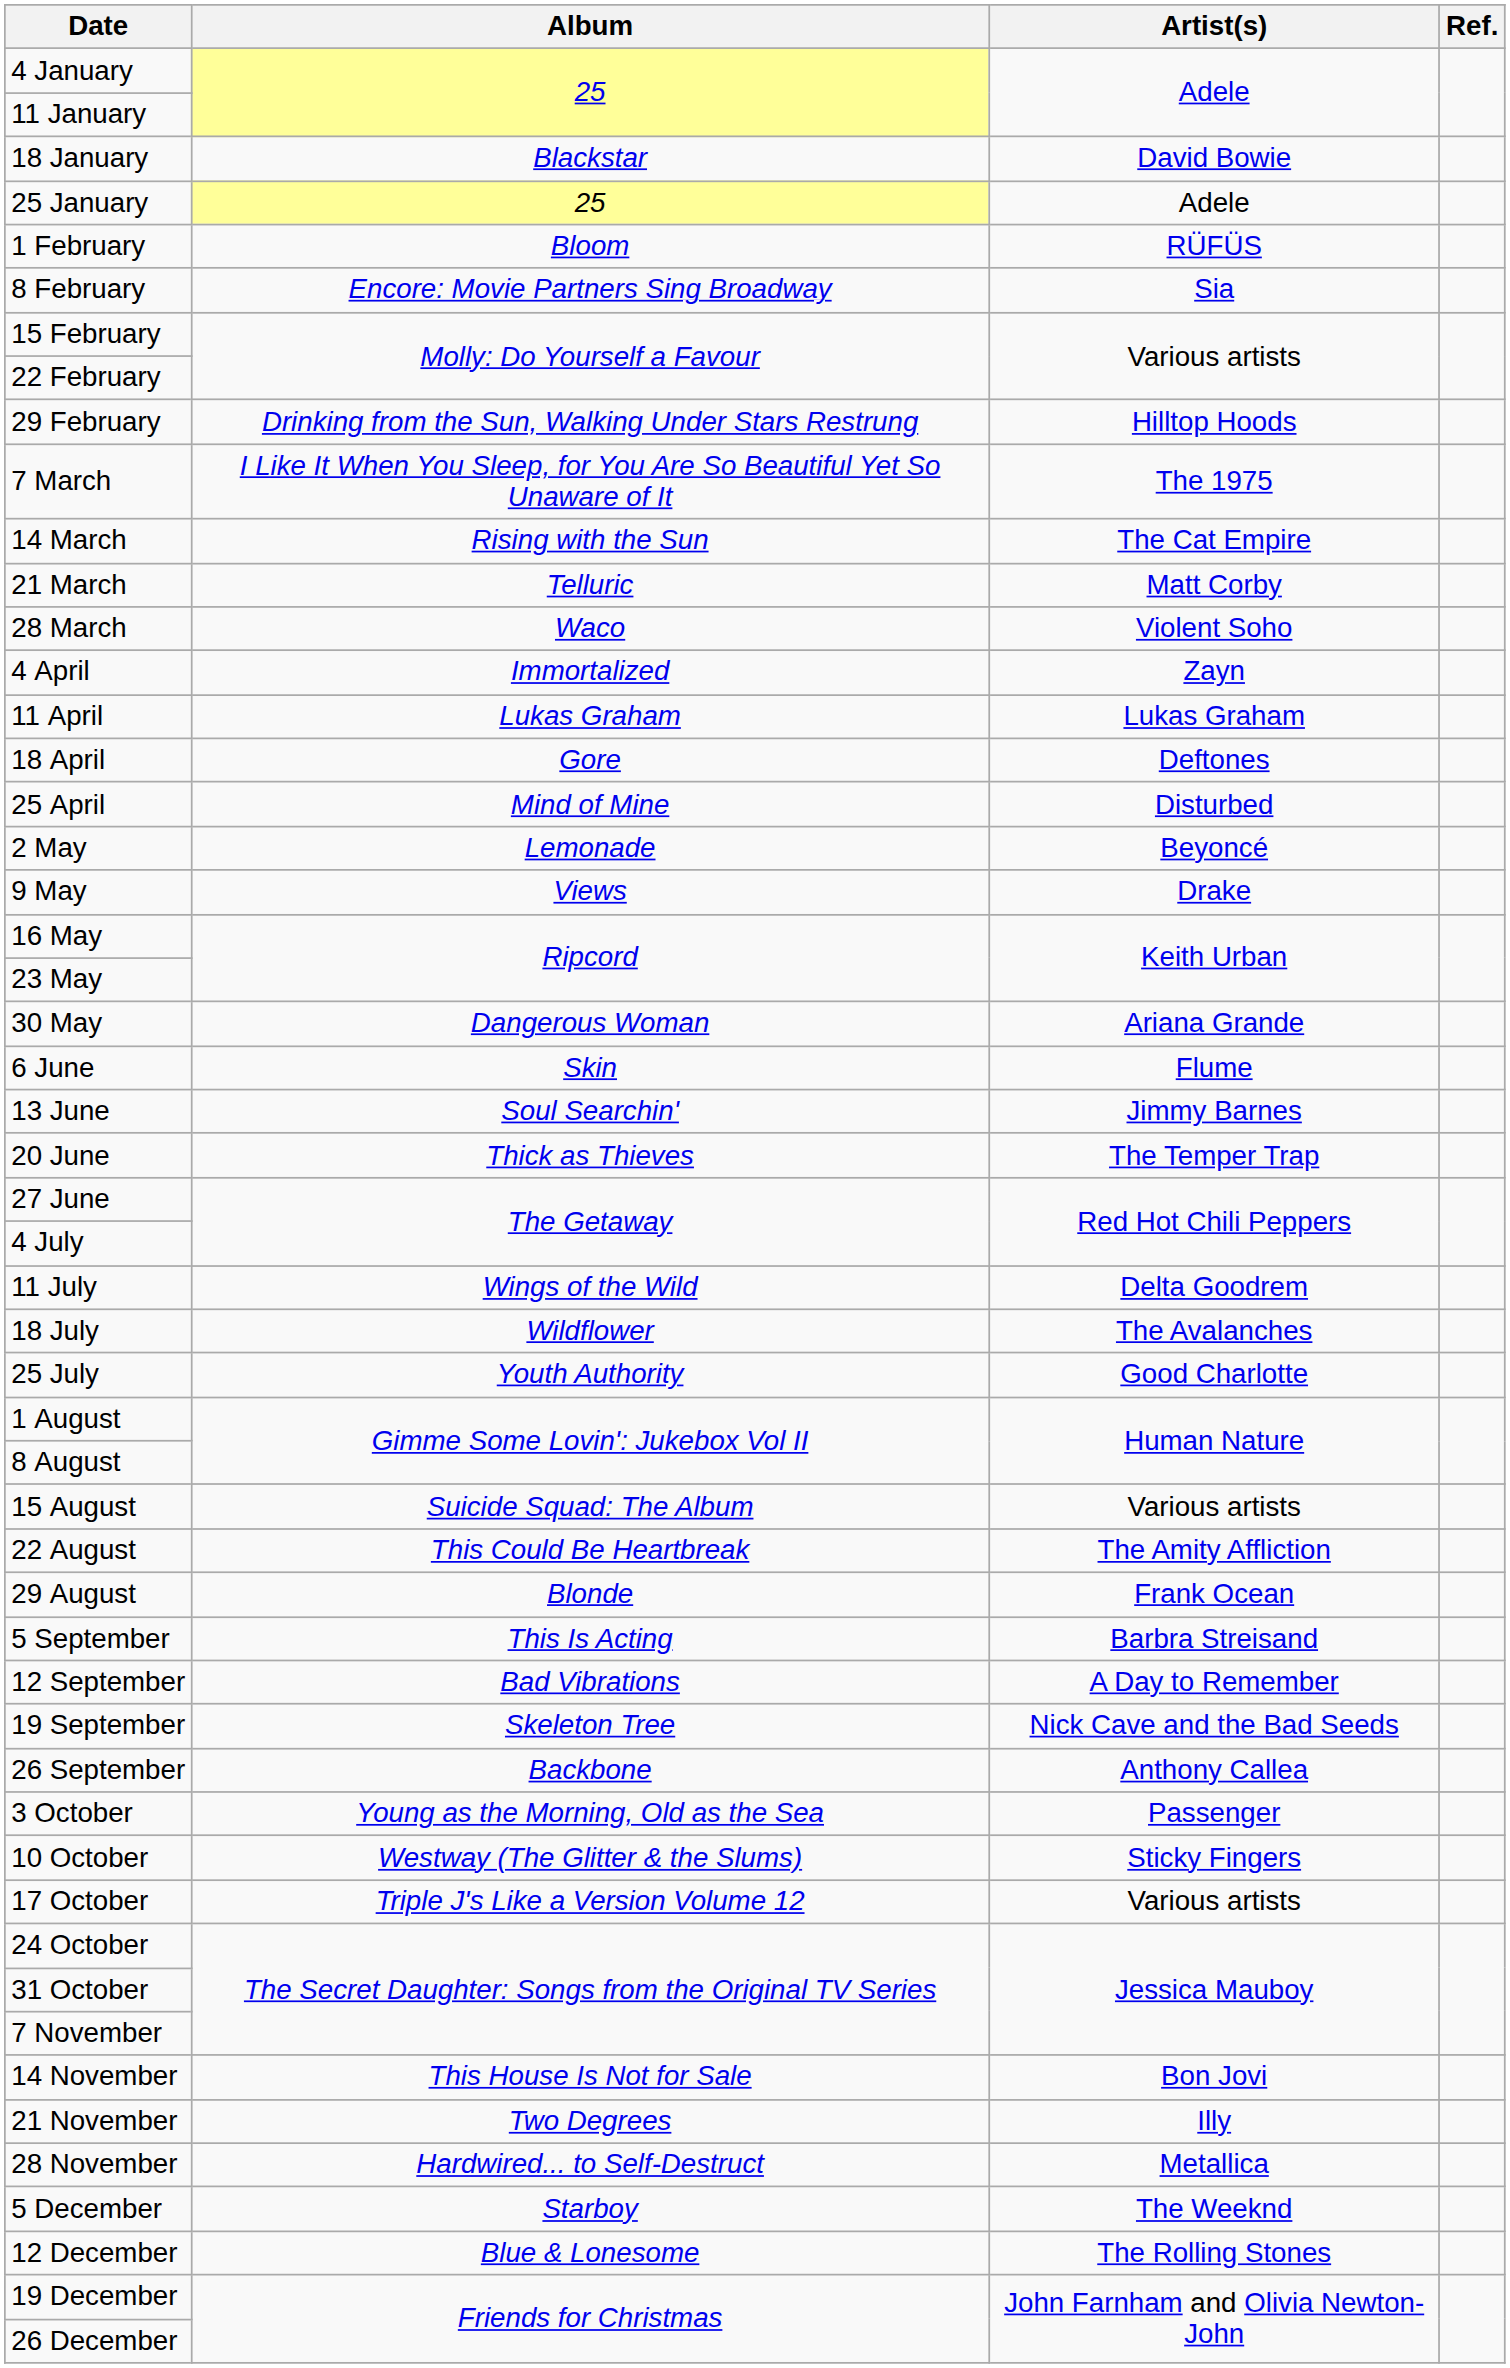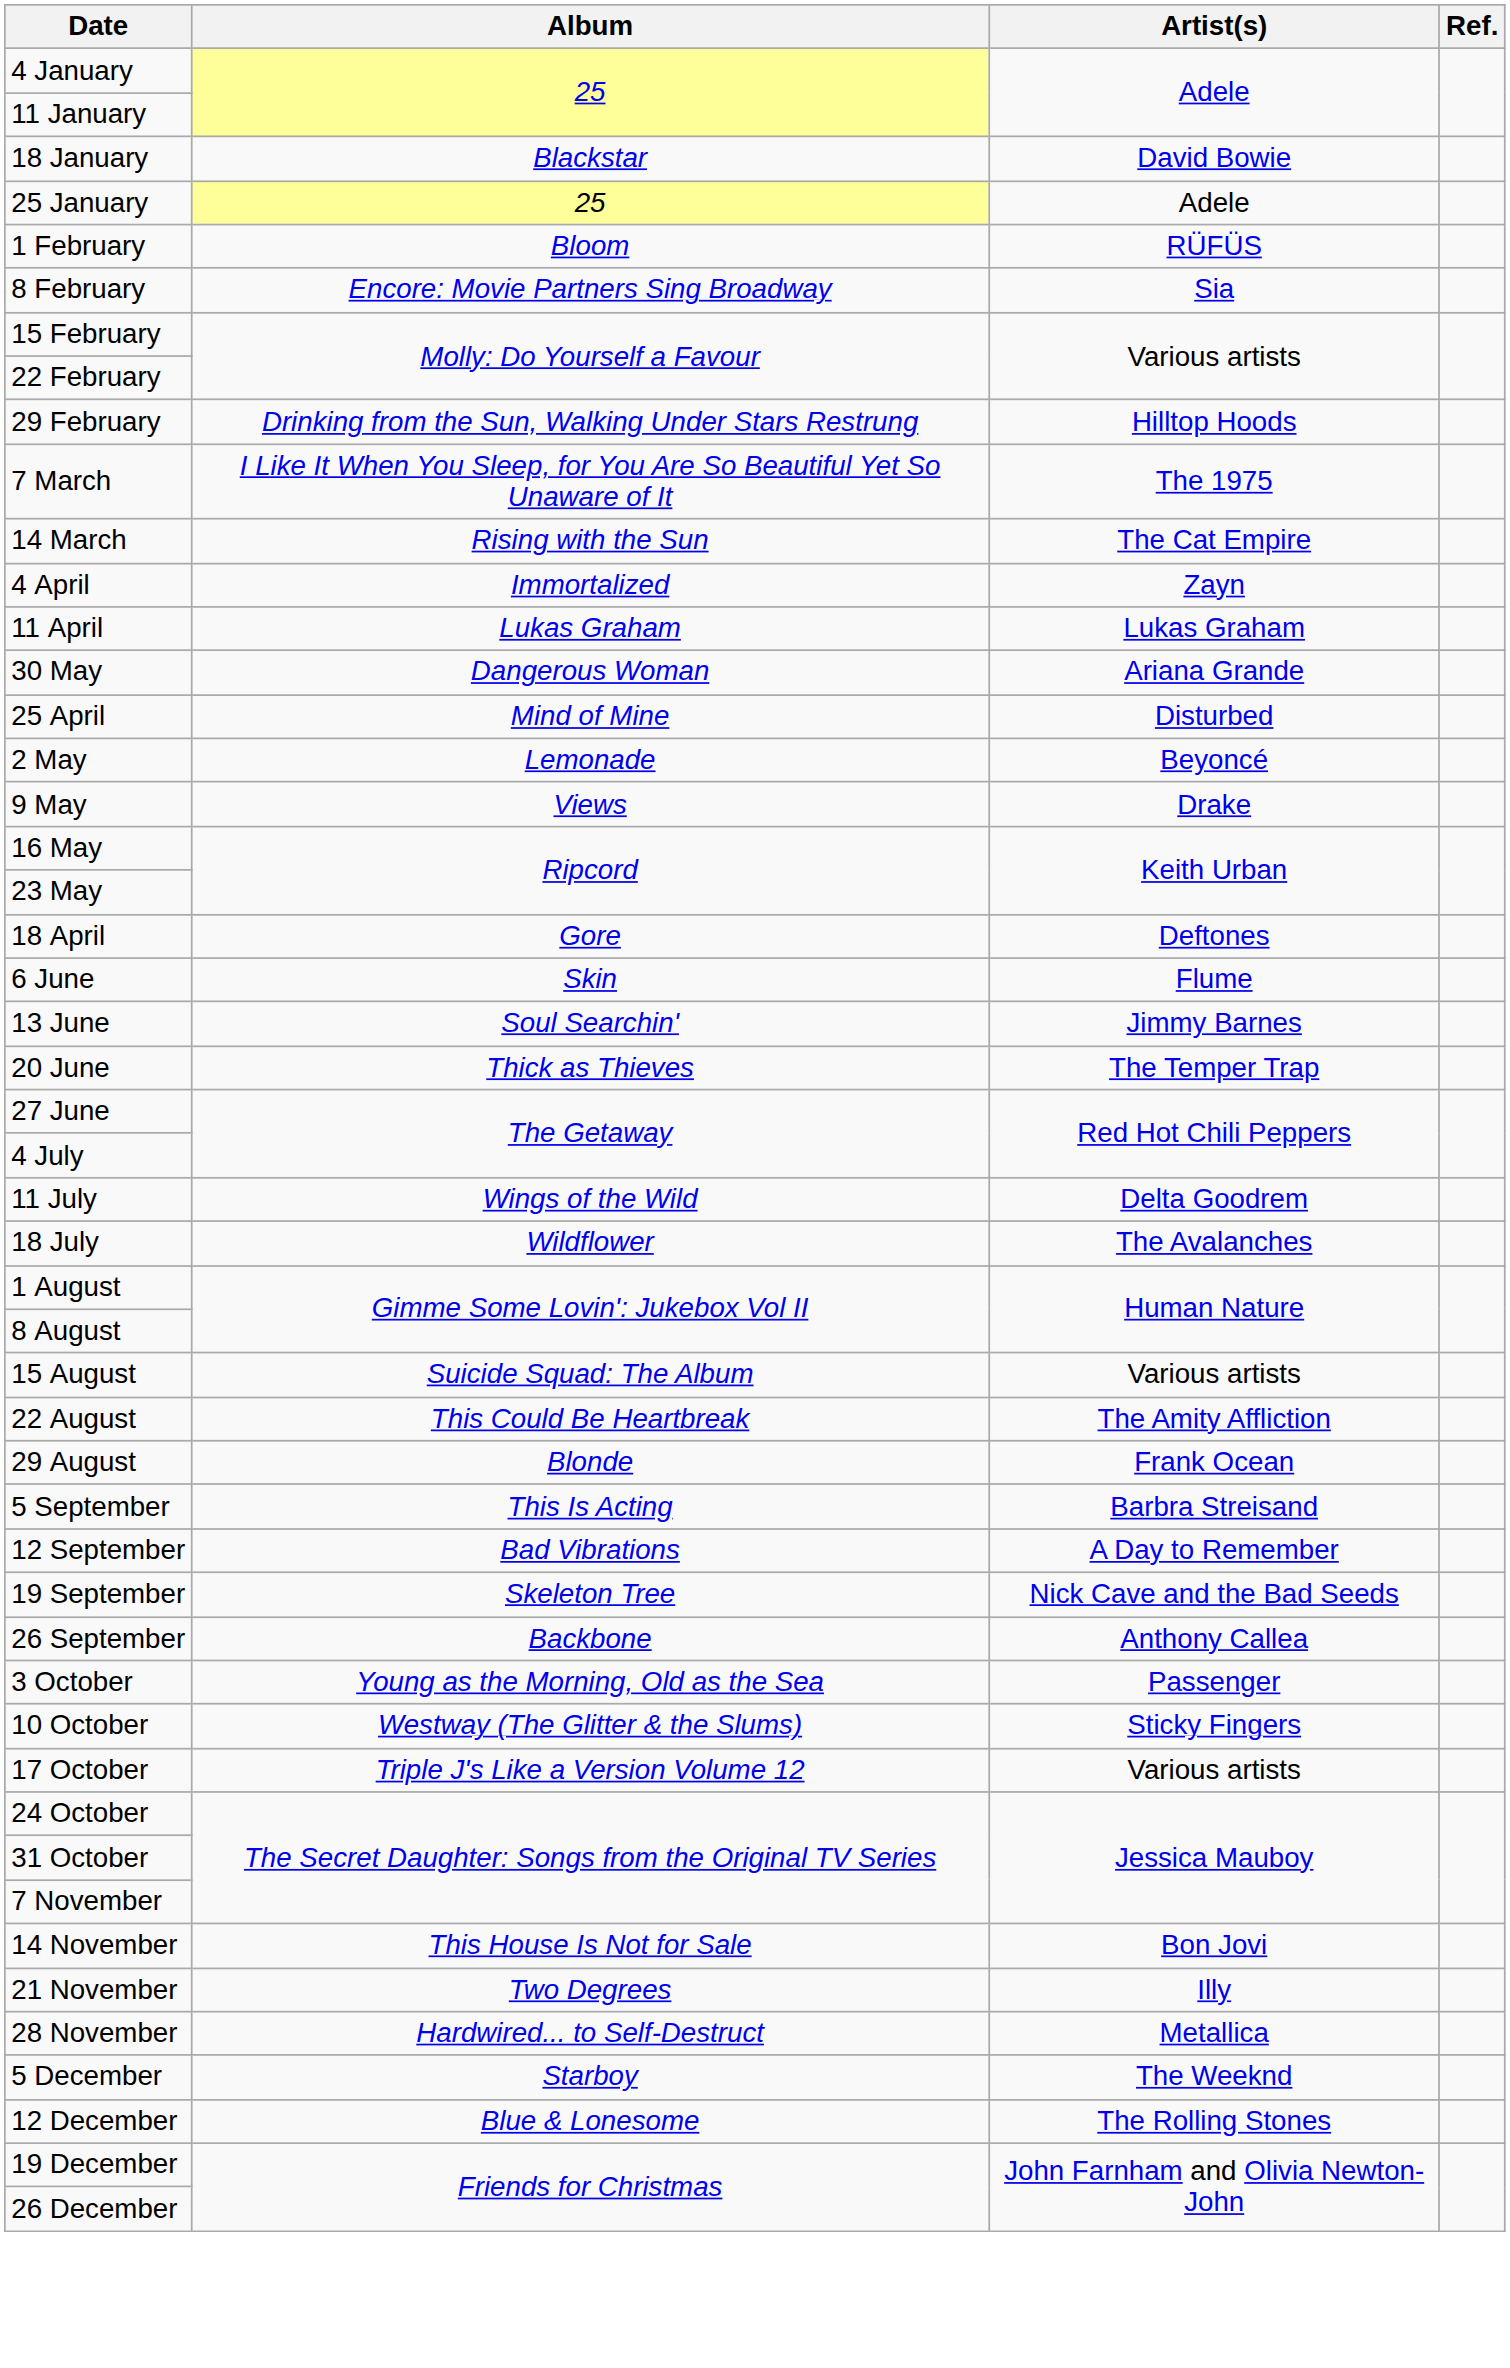- row: 21 March | Telluric | Matt Corby
- row: 28 March | Waco | Violent Soho
rows swapped: 18 April <-> 30 May
- row: 25 July | Youth Authority | Good Charlotte
